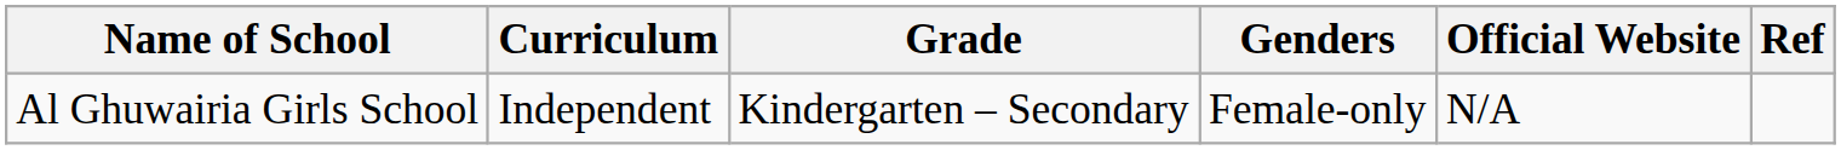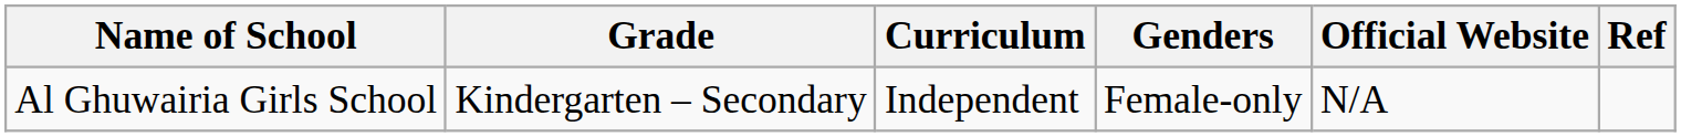columns swapped: Curriculum <-> Grade
